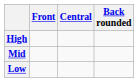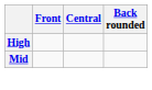- row: Low
